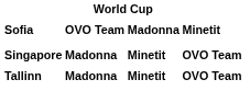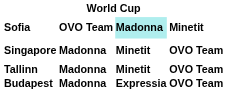Sofia | column 3: no background -> paleturquoise background
+ row: Budapest | Madonna | Expressia | OVO Team
